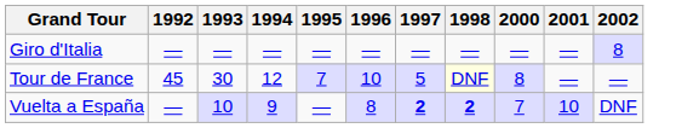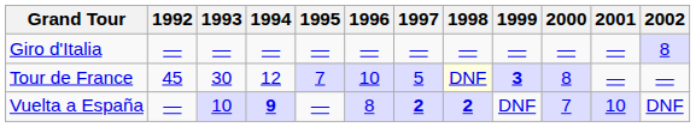+ column: 1999 | — | 3 | DNF
Vuelta a España | 1994: normal -> bold
